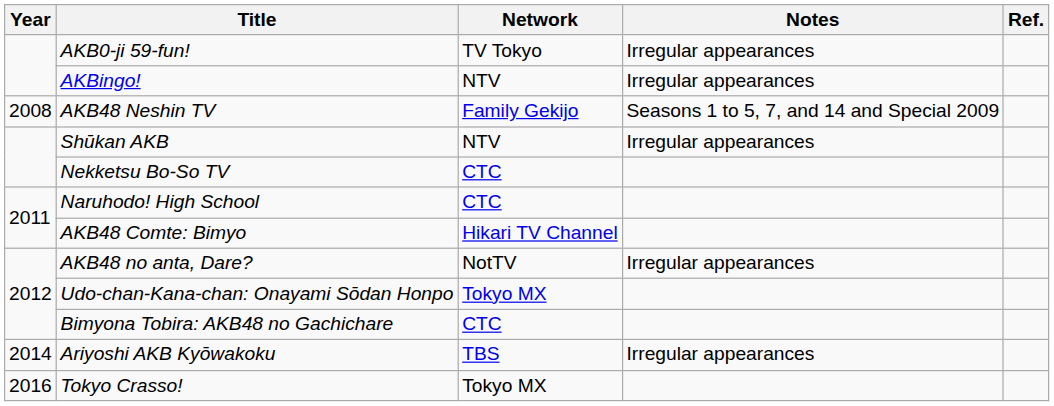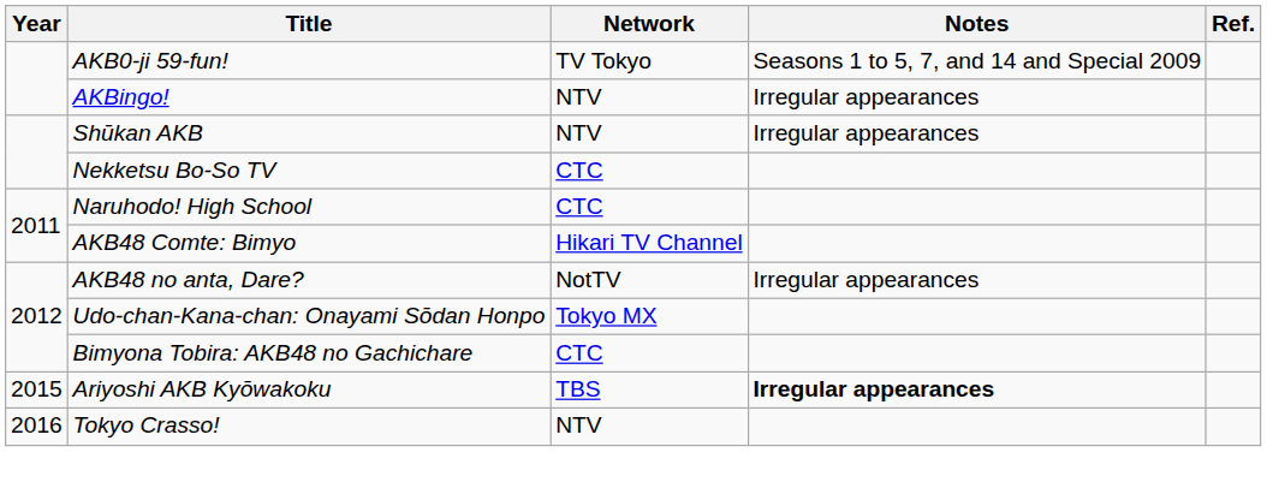AKB0-ji 59-fun! | Notes: Irregular appearances -> Seasons 1 to 5, 7, and 14 and Special 2009
- row: 2008 | AKB48 Neshin TV | Family Gekijo | Seasons 1 to 5, 7, and 14 and Special 2009
Ariyoshi AKB Kyōwakoku | Year: 2014 -> 2015
Ariyoshi AKB Kyōwakoku | Notes: normal -> bold
Tokyo Crasso! | Network: Tokyo MX -> NTV
